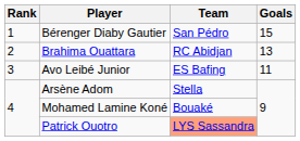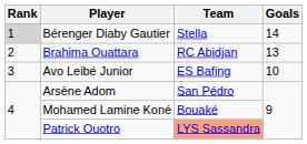Bérenger Diaby Gautier | Rank: no background -> lightgrey background
Bérenger Diaby Gautier | Team: San Pédro -> Stella
Bérenger Diaby Gautier | Goals: 15 -> 14
Avo Leibé Junior | Goals: 11 -> 10
Arsène Adom | Team: Stella -> San Pédro
